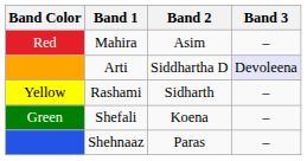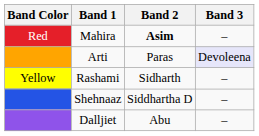Mahira | Band 2: normal -> bold
Arti | Band 2: Siddhartha D -> Paras
- row: Green | Shefali | Koena | –
Shehnaaz | Band 2: Paras -> Siddhartha D
+ row: Dalljiet | Abu | –
